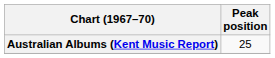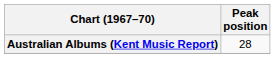Australian Albums (Kent Music Report) | Peak position: 25 -> 28
